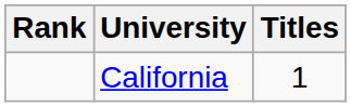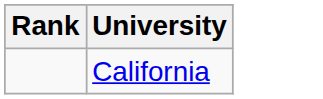- column: Titles | 1
